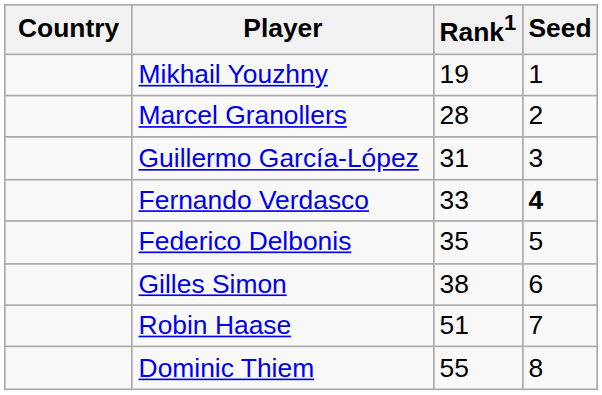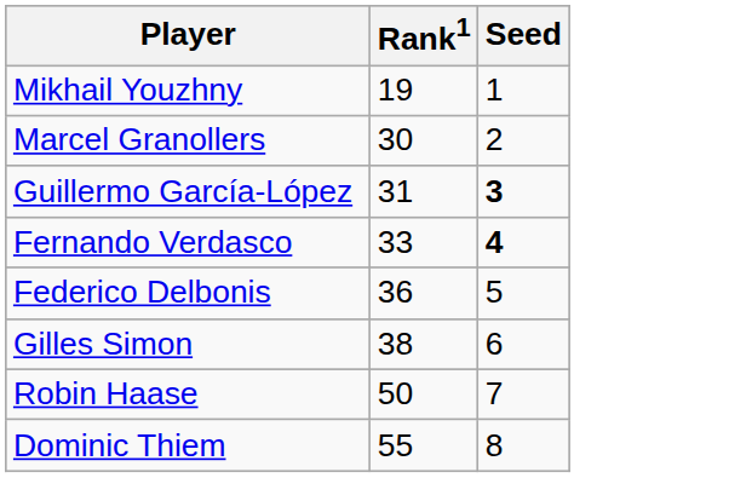- column: Country
Marcel Granollers | Rank1: 28 -> 30
Guillermo García-López | Seed: normal -> bold
Federico Delbonis | Rank1: 35 -> 36
Robin Haase | Rank1: 51 -> 50
